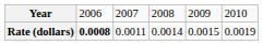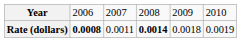Rate (dollars) | column 4: normal -> bold
Rate (dollars) | column 5: 0.0015 -> 0.0018
